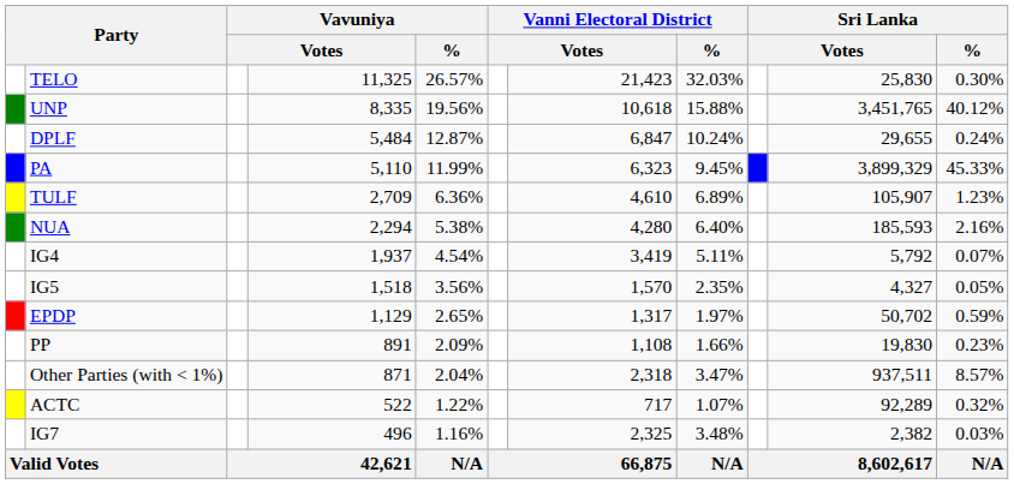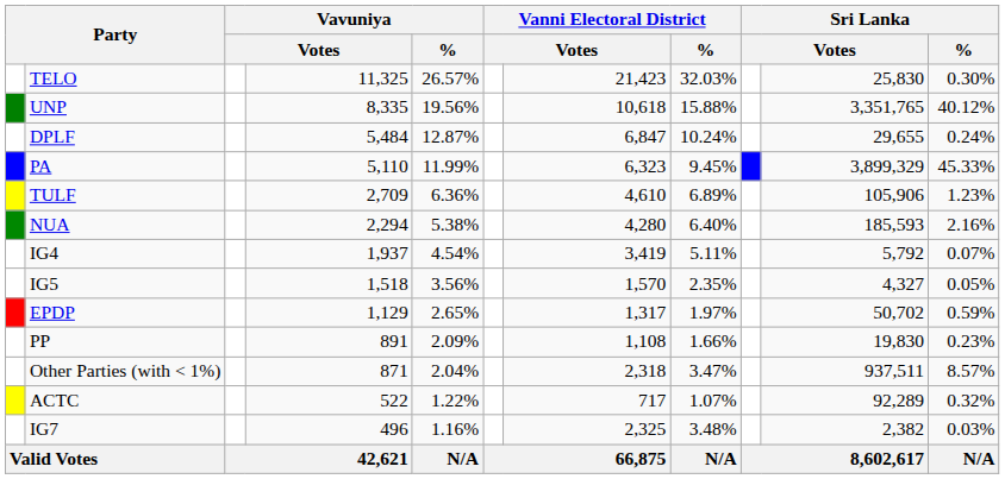UNP | column 10: 3,451,765 -> 3,351,765
TULF | column 10: 105,907 -> 105,906
